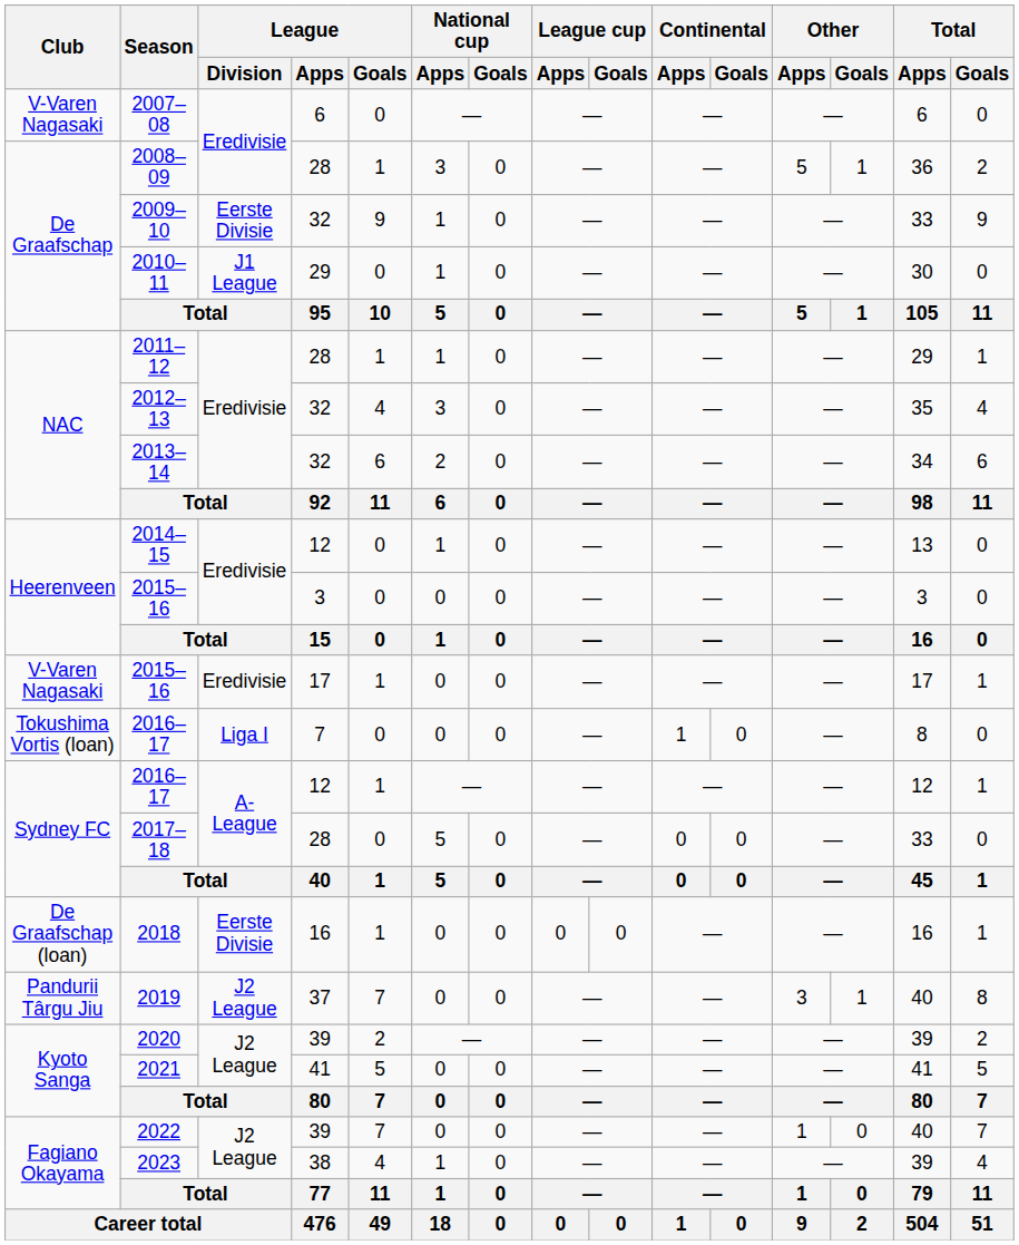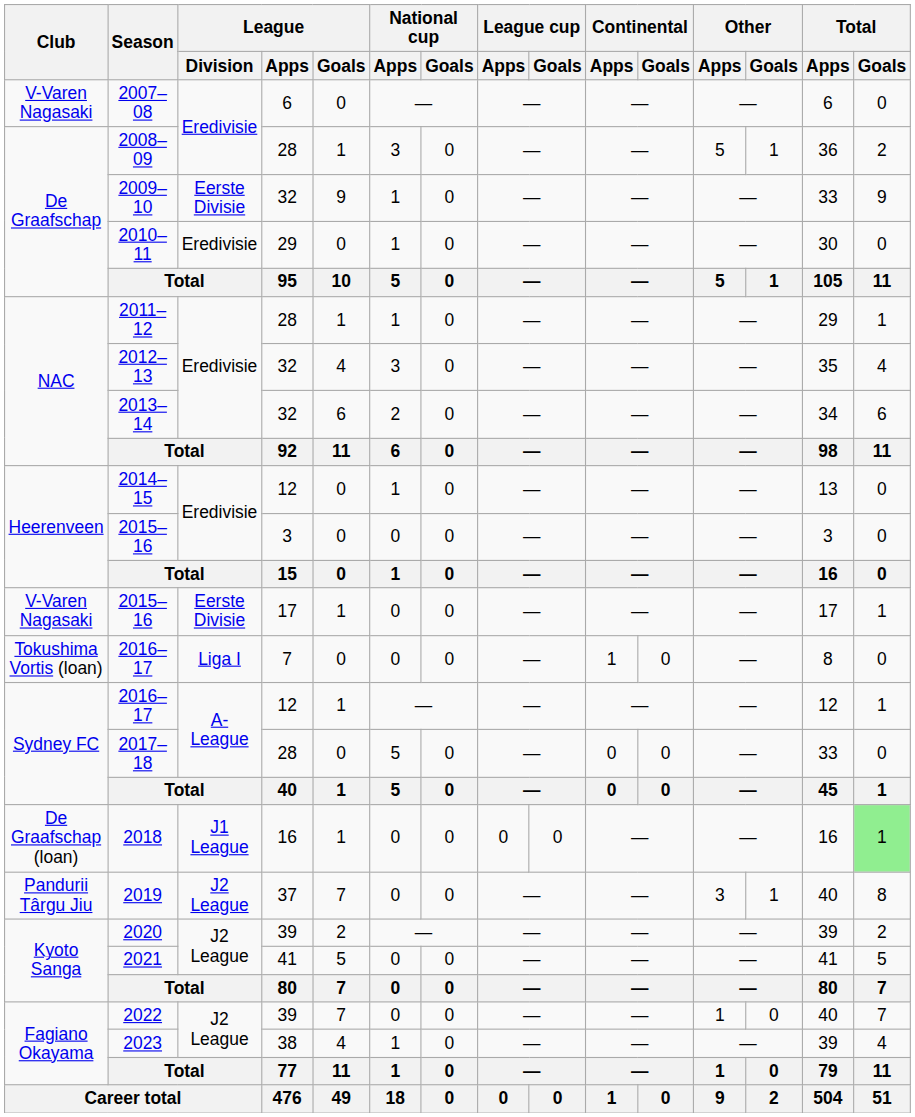2010–11 | League / Division: J1 League -> Eredivisie
2015–16 / 17 | League / Division: Eredivisie -> Eerste Divisie
2018 | League / Division: Eerste Divisie -> J1 League
2018 | Total / Goals: no background -> lightgreen background
